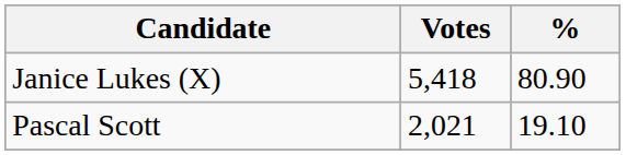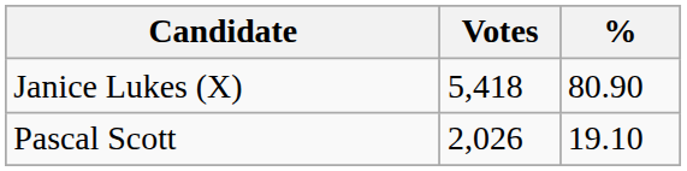Pascal Scott | Votes: 2,021 -> 2,026
